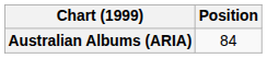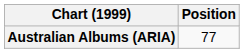Australian Albums (ARIA) | Position: 84 -> 77
